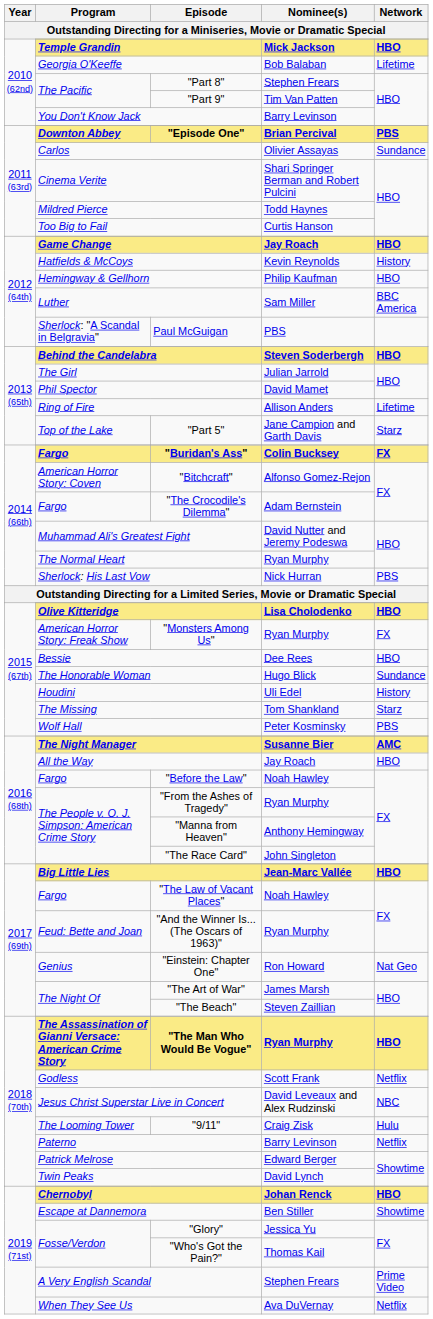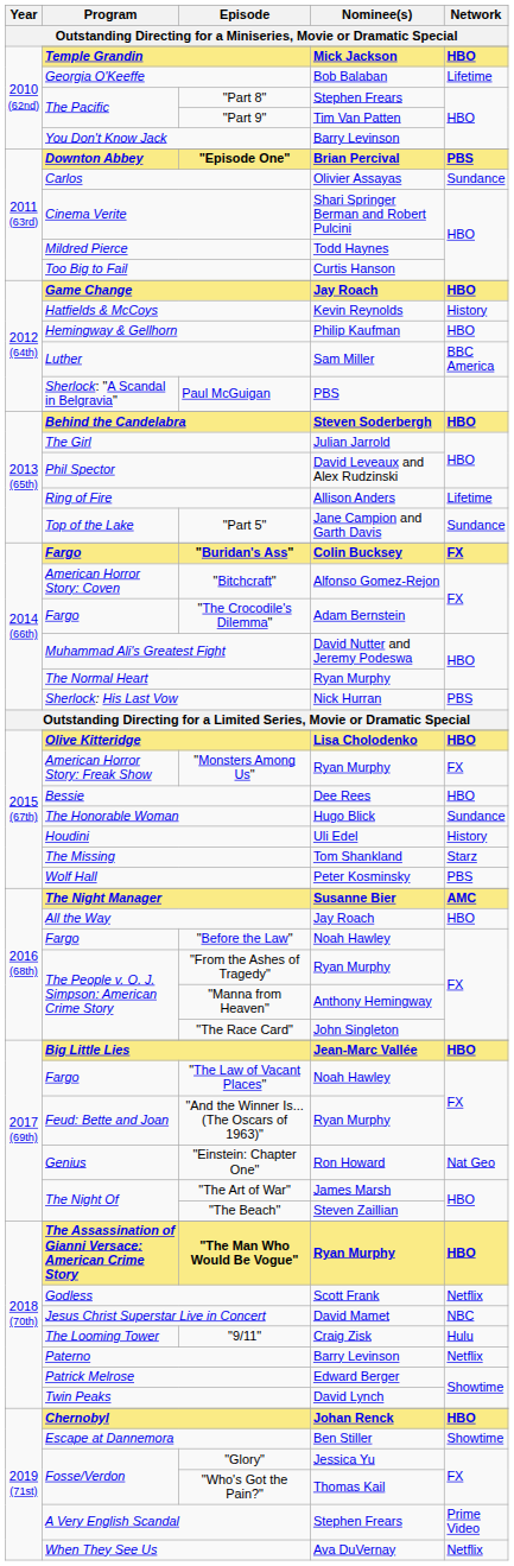Phil Spector | Nominee(s): David Mamet -> David Leveaux and Alex Rudzinski
"Part 5" | Network: Starz -> Sundance
Jesus Christ Superstar Live in Concert | Nominee(s): David Leveaux and Alex Rudzinski -> David Mamet
